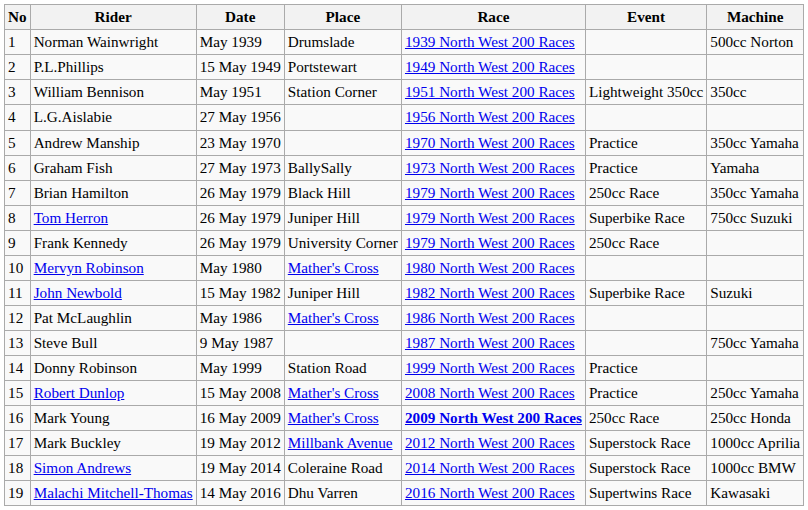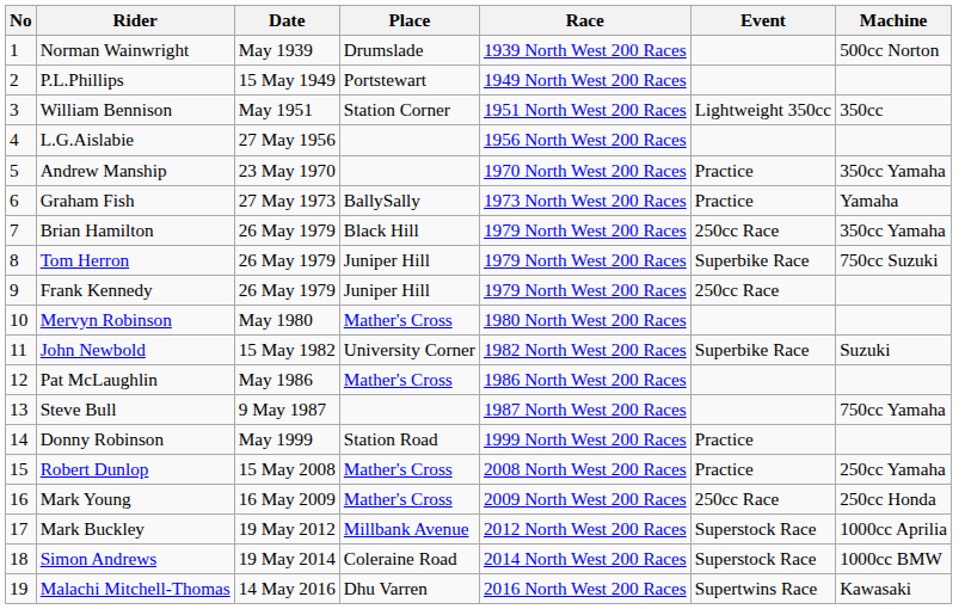Frank Kennedy | Place: University Corner -> Juniper Hill
John Newbold | Place: Juniper Hill -> University Corner
Mark Young | Race: bold -> normal
